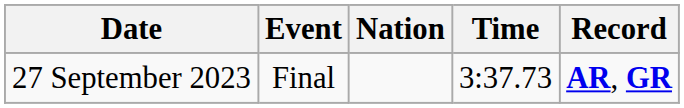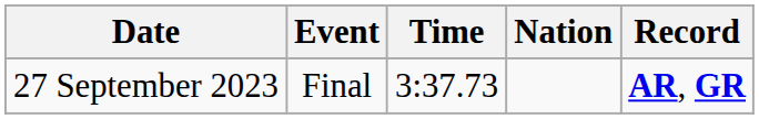columns swapped: Nation <-> Time
